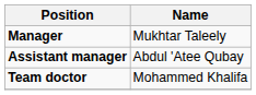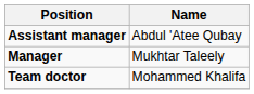rows swapped: Manager <-> Assistant manager
